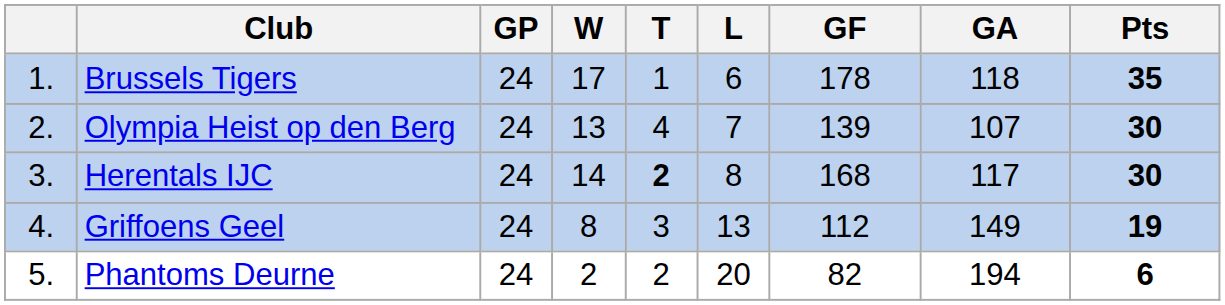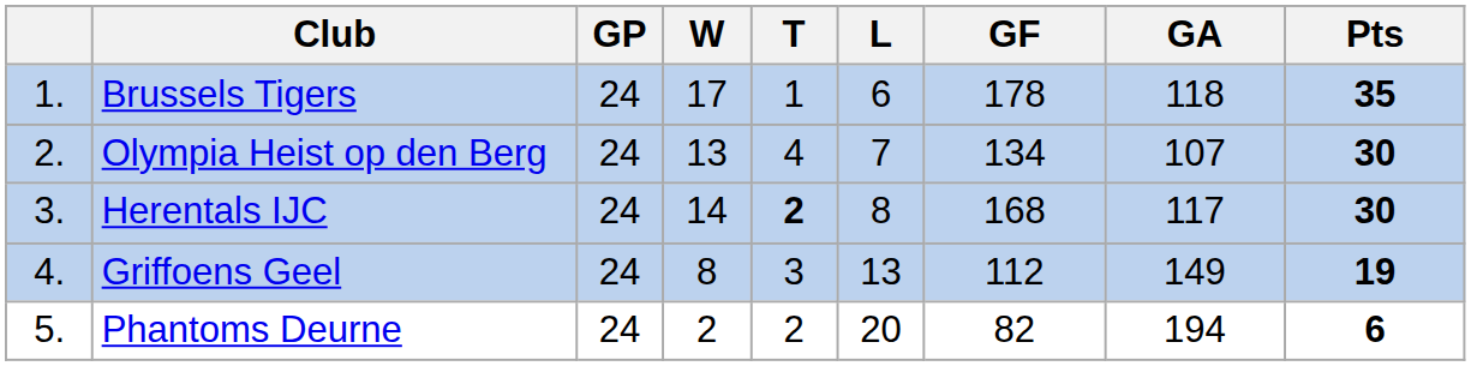Olympia Heist op den Berg | GF: 139 -> 134
